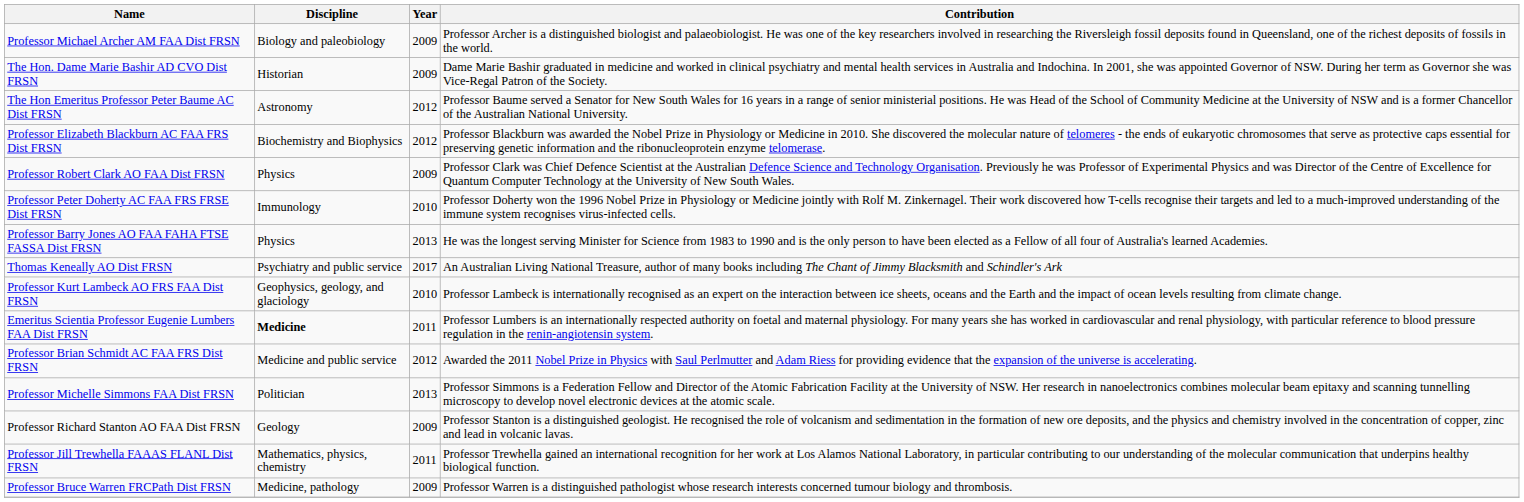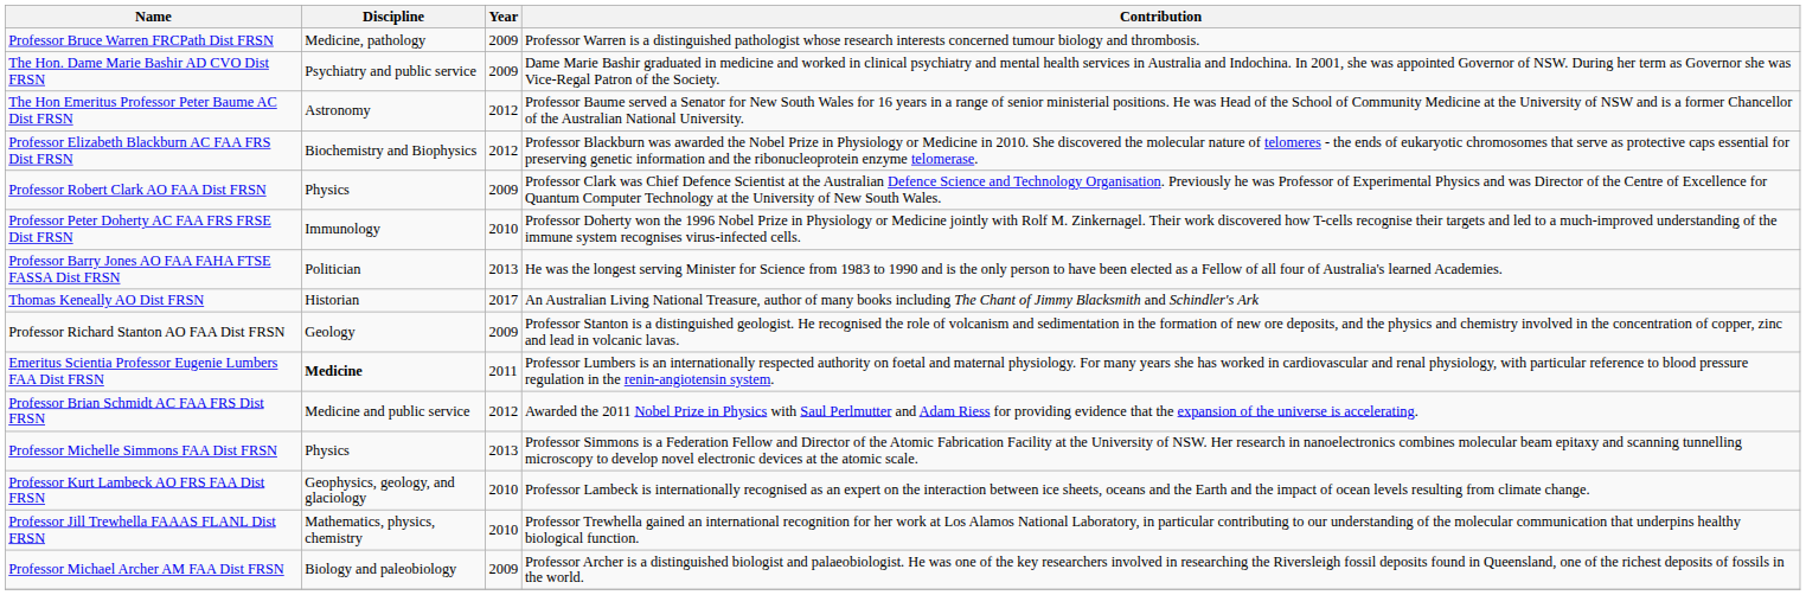rows swapped: Professor Michael Archer AM FAA Dist FRSN <-> Professor Bruce Warren FRCPath Dist FRSN
The Hon. Dame Marie Bashir AD CVO Dist FRSN | Discipline: Historian -> Psychiatry and public service
Professor Barry Jones AO FAA FAHA FTSE FASSA Dist FRSN | Discipline: Physics -> Politician
Thomas Keneally AO Dist FRSN | Discipline: Psychiatry and public service -> Historian
rows swapped: Professor Kurt Lambeck AO FRS FAA Dist FRSN <-> Professor Richard Stanton AO FAA Dist FRSN
Professor Michelle Simmons FAA Dist FRSN | Discipline: Politician -> Physics
Professor Jill Trewhella FAAAS FLANL Dist FRSN | Year: 2011 -> 2010
